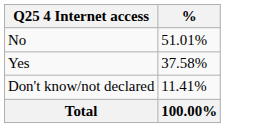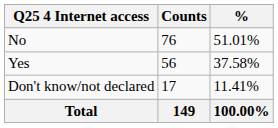+ column: Counts | 76 | 56 | 17 | 149
